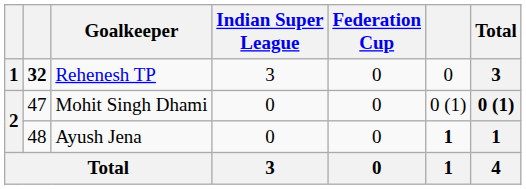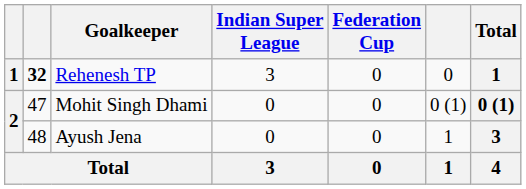Rehenesh TP | Total: 3 -> 1
Ayush Jena | column 6: bold -> normal
Ayush Jena | Total: 1 -> 3
